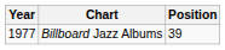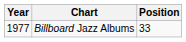Billboard Jazz Albums | Position: 39 -> 33
